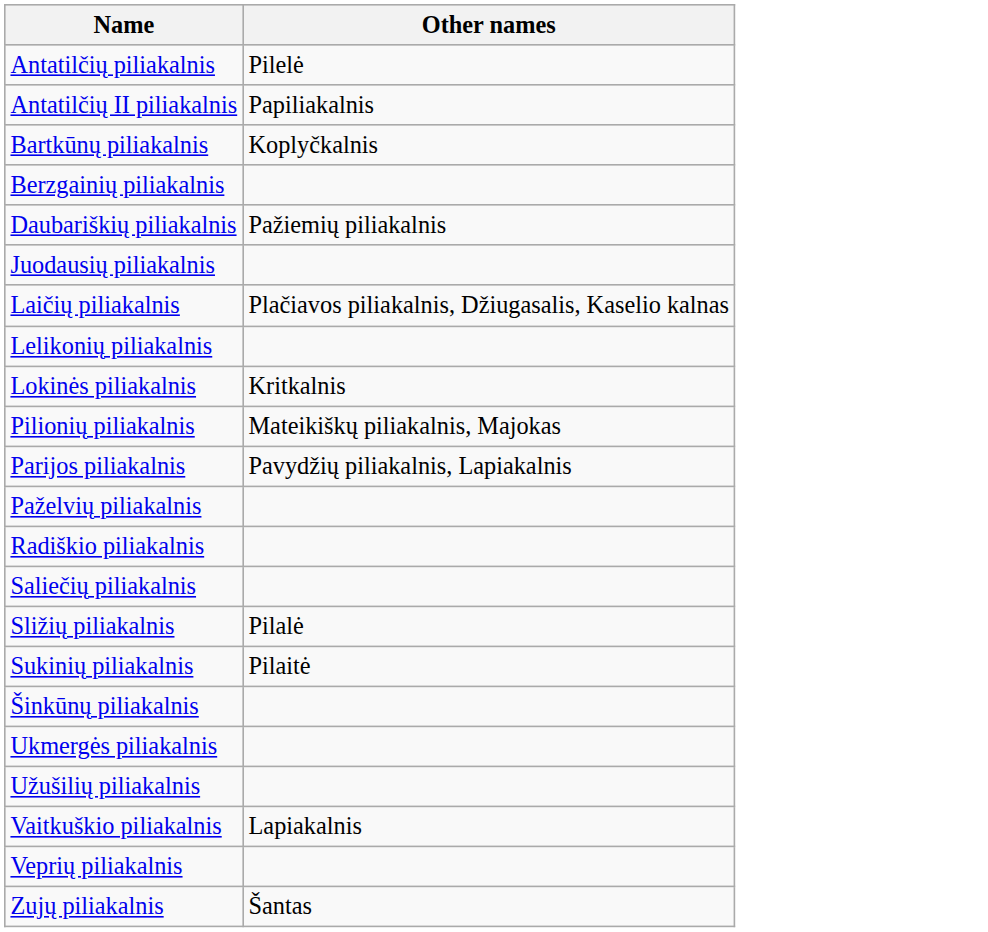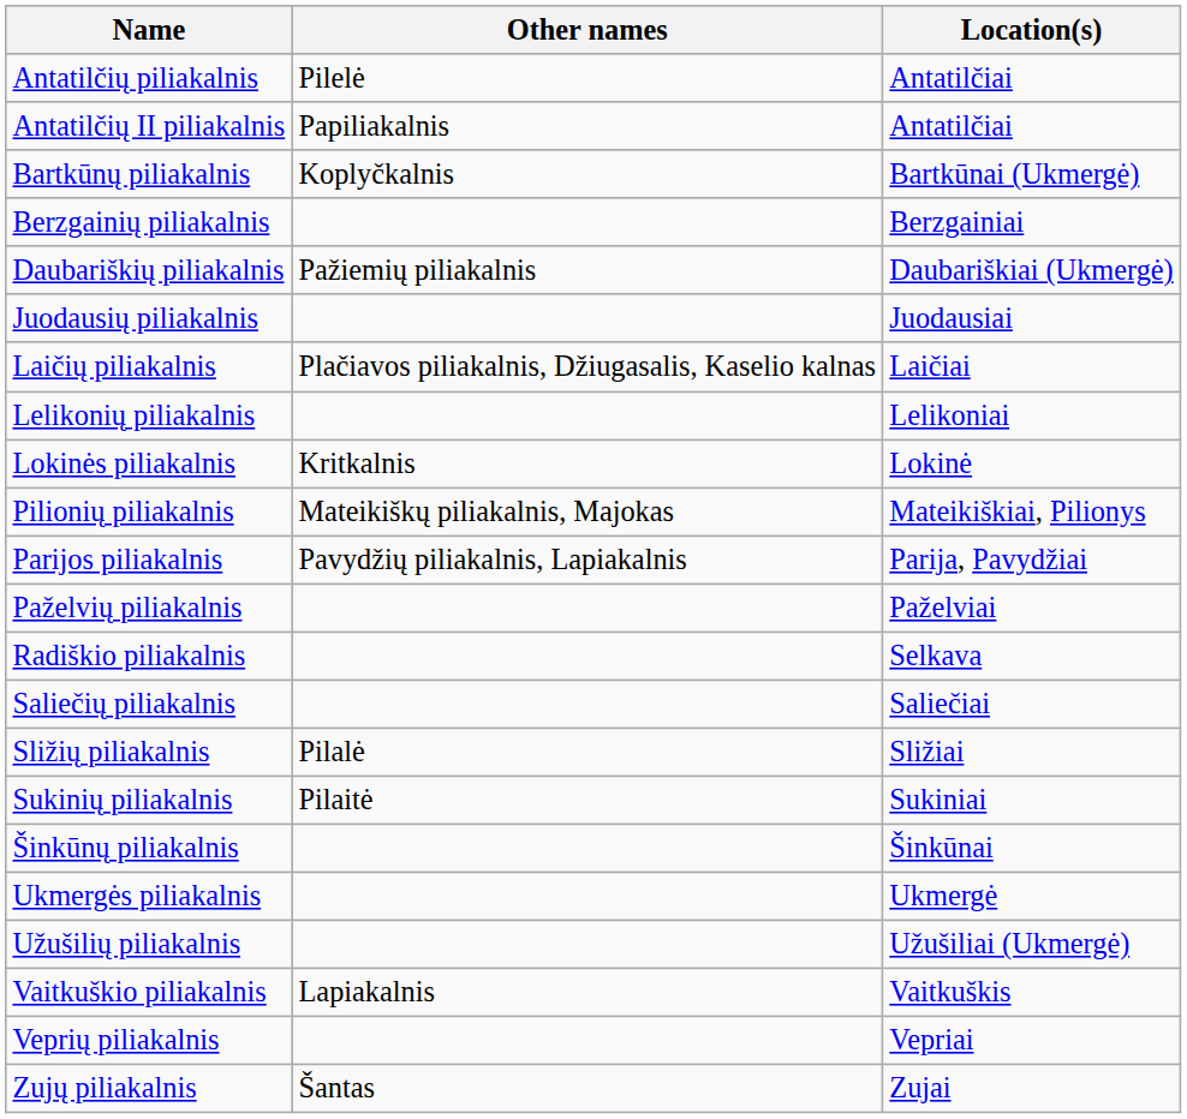+ column: Location(s) | Antatilčiai | Antatilčiai | Bartkūnai (Ukmergė) | Berzgainiai | Daubariškiai (Ukmergė) | Juodausiai | Laičiai | Lelikoniai | Lokinė | Mateikiškiai, Pilionys | Parija, Pavydžiai | Paželviai | Selkava | Saliečiai | Sližiai | Sukiniai | Šinkūnai | Ukmergė | Užušiliai (Ukmergė) | Vaitkuškis | Vepriai | Zujai
